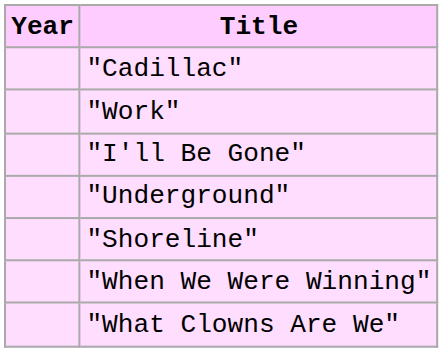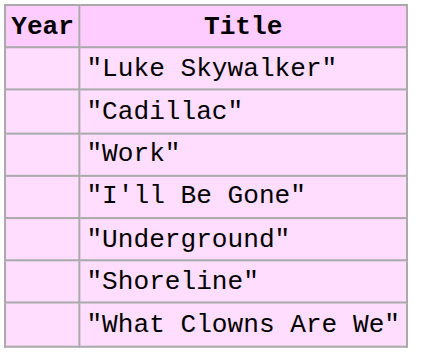+ row: "Luke Skywalker"
- row: "When We Were Winning"
